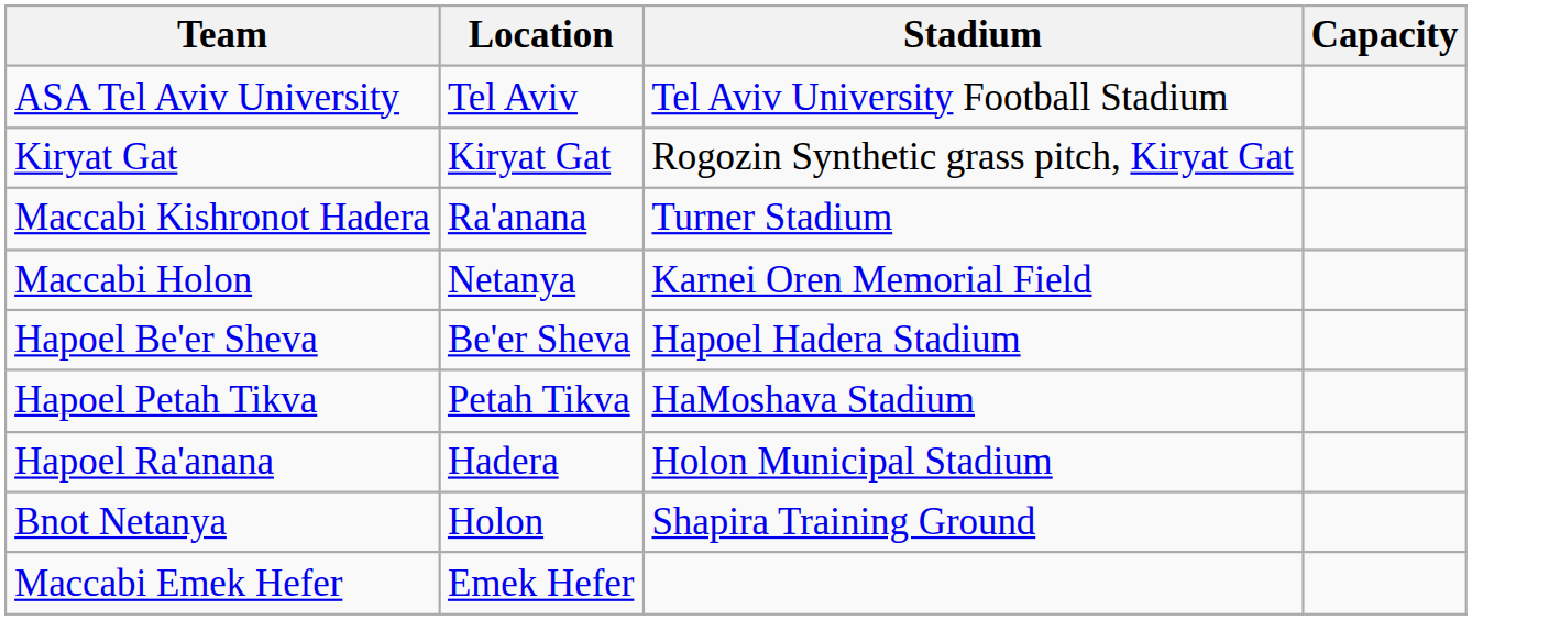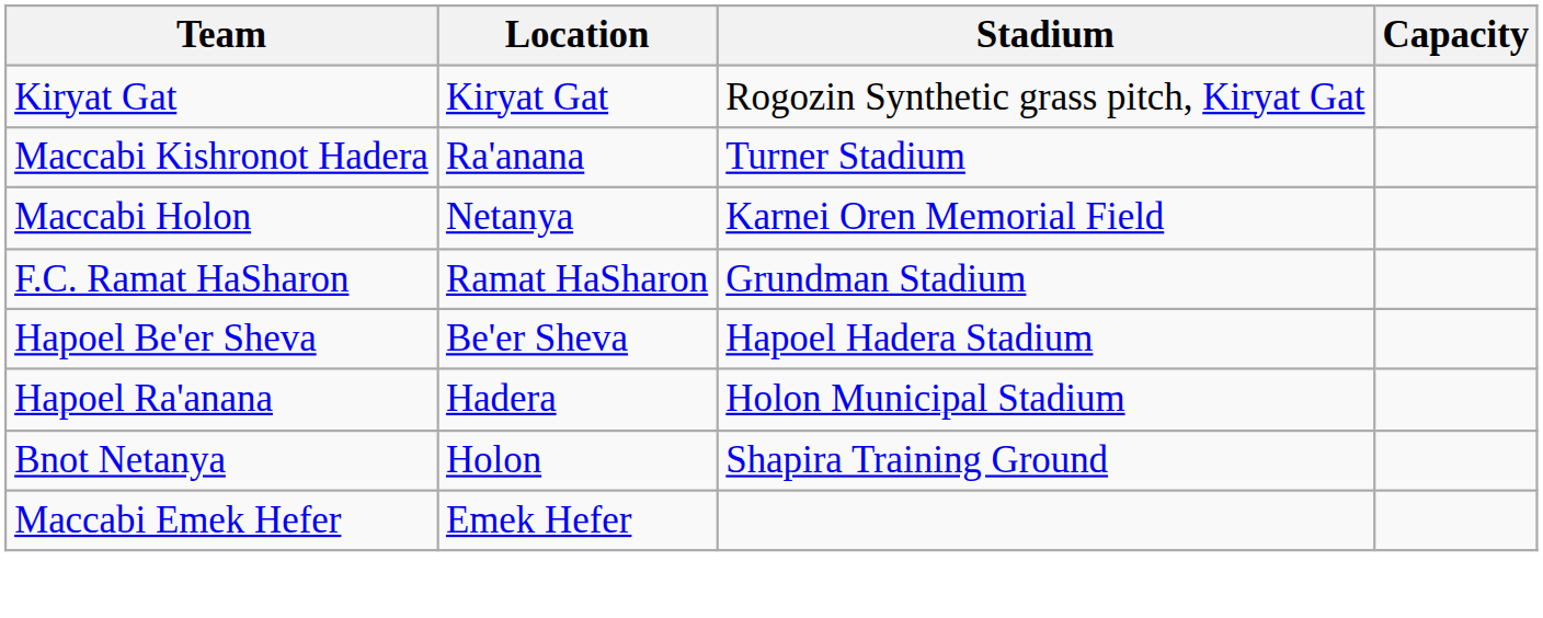- row: ASA Tel Aviv University | Tel Aviv | Tel Aviv University Football Stadium
+ row: F.C. Ramat HaSharon | Ramat HaSharon | Grundman Stadium
- row: Hapoel Petah Tikva | Petah Tikva | HaMoshava Stadium
